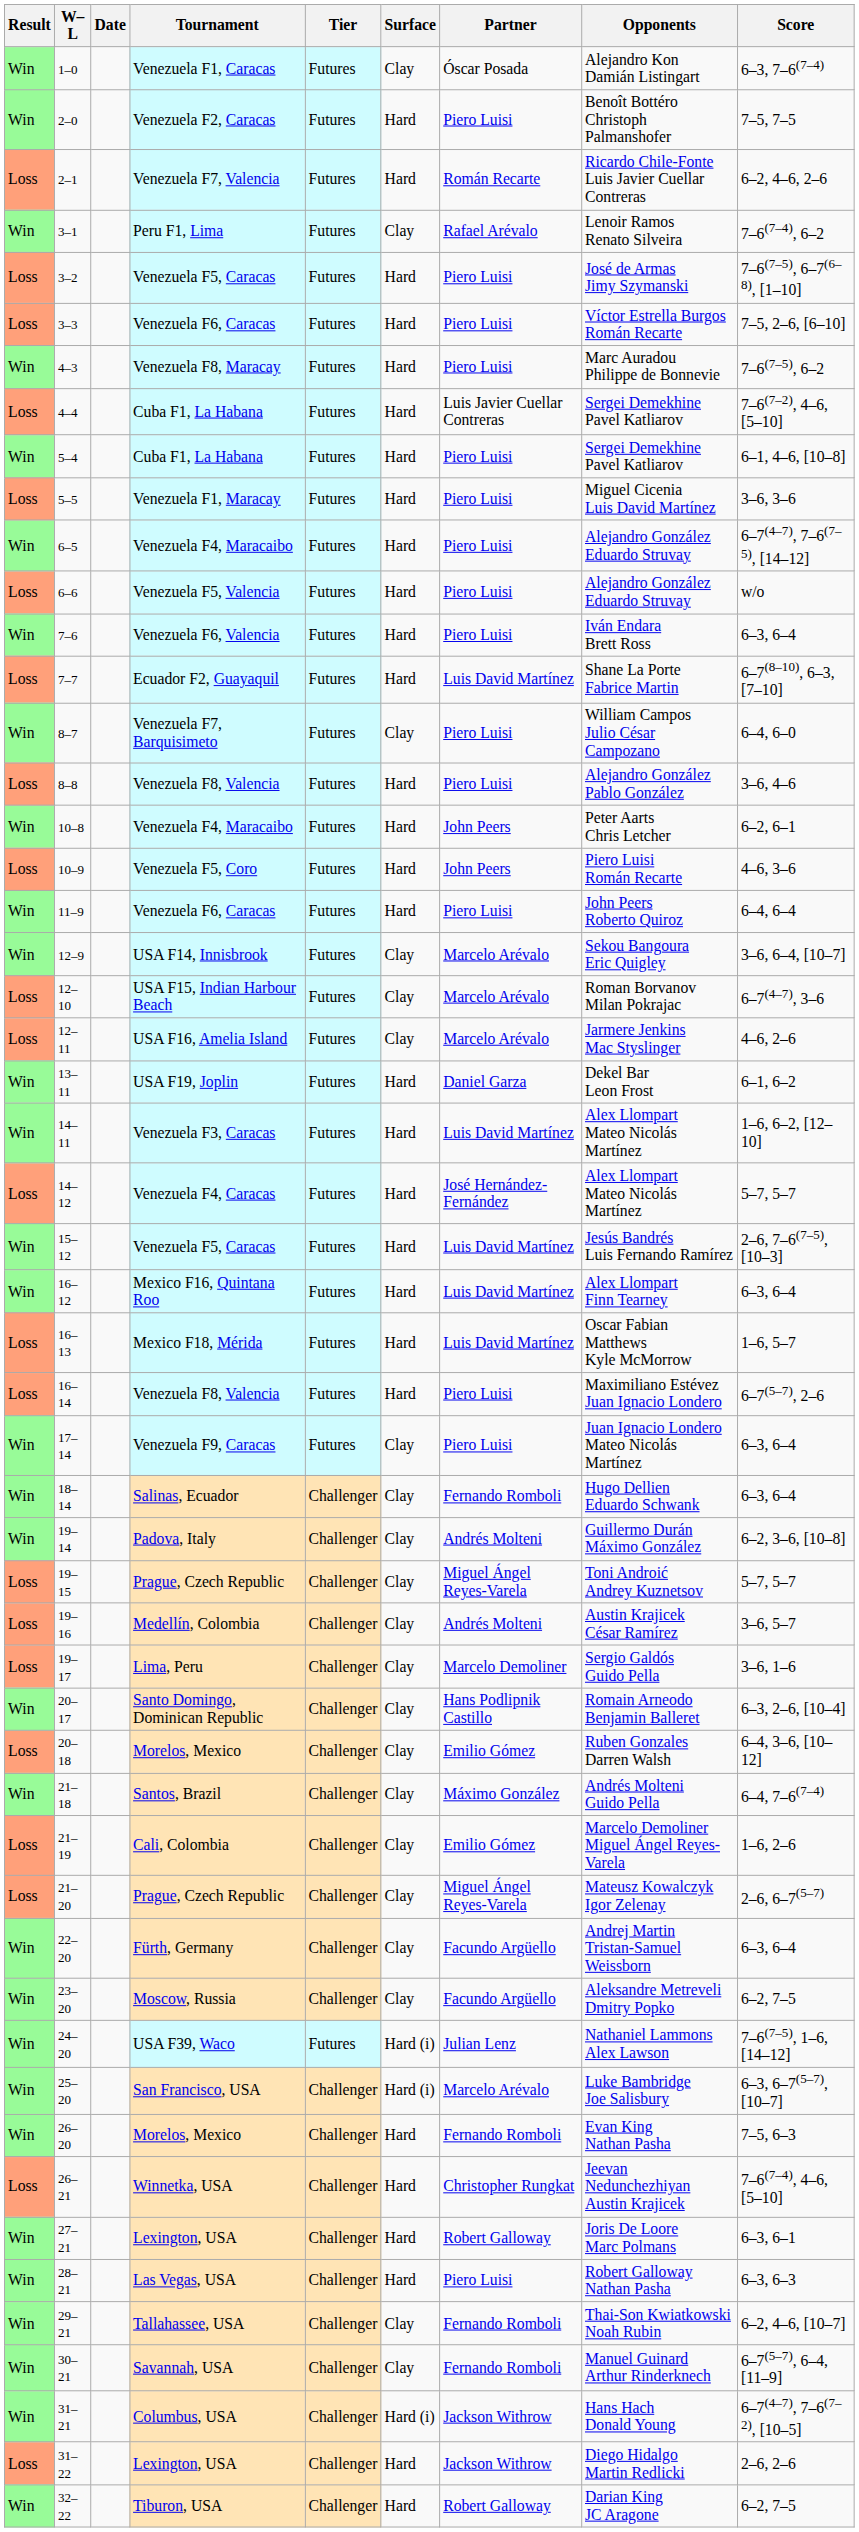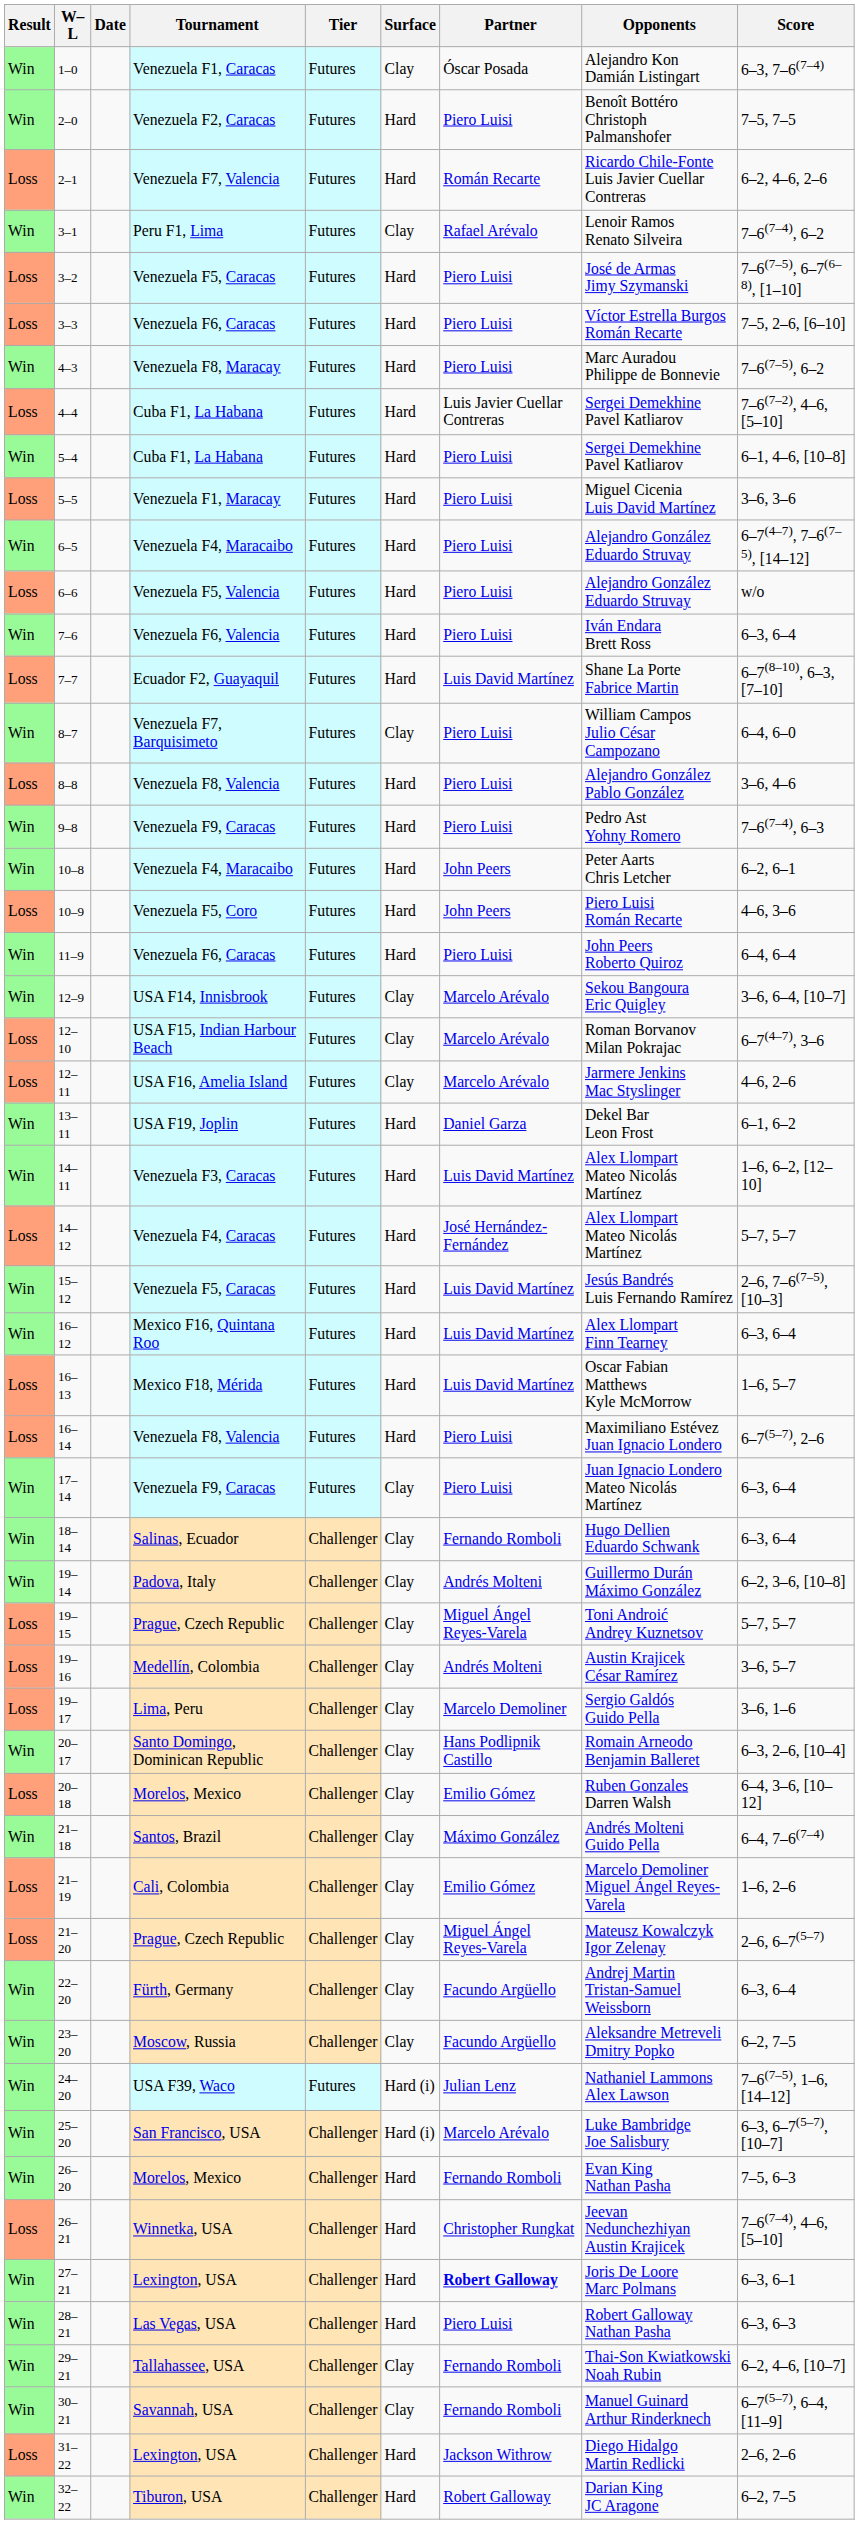+ row: Win | 9–8 | Venezuela F9, Caracas | Futures | Hard | Piero Luisi | Pedro Ast Yohny Romero | 7–6(7–4), 6–3
27–21 | Partner: normal -> bold
- row: Win | 31–21 | Columbus, USA | Challenger | Hard (i) | Jackson Withrow | Hans Hach Donald Young | 6–7(4–7), 7–6(7–2), [10–5]
